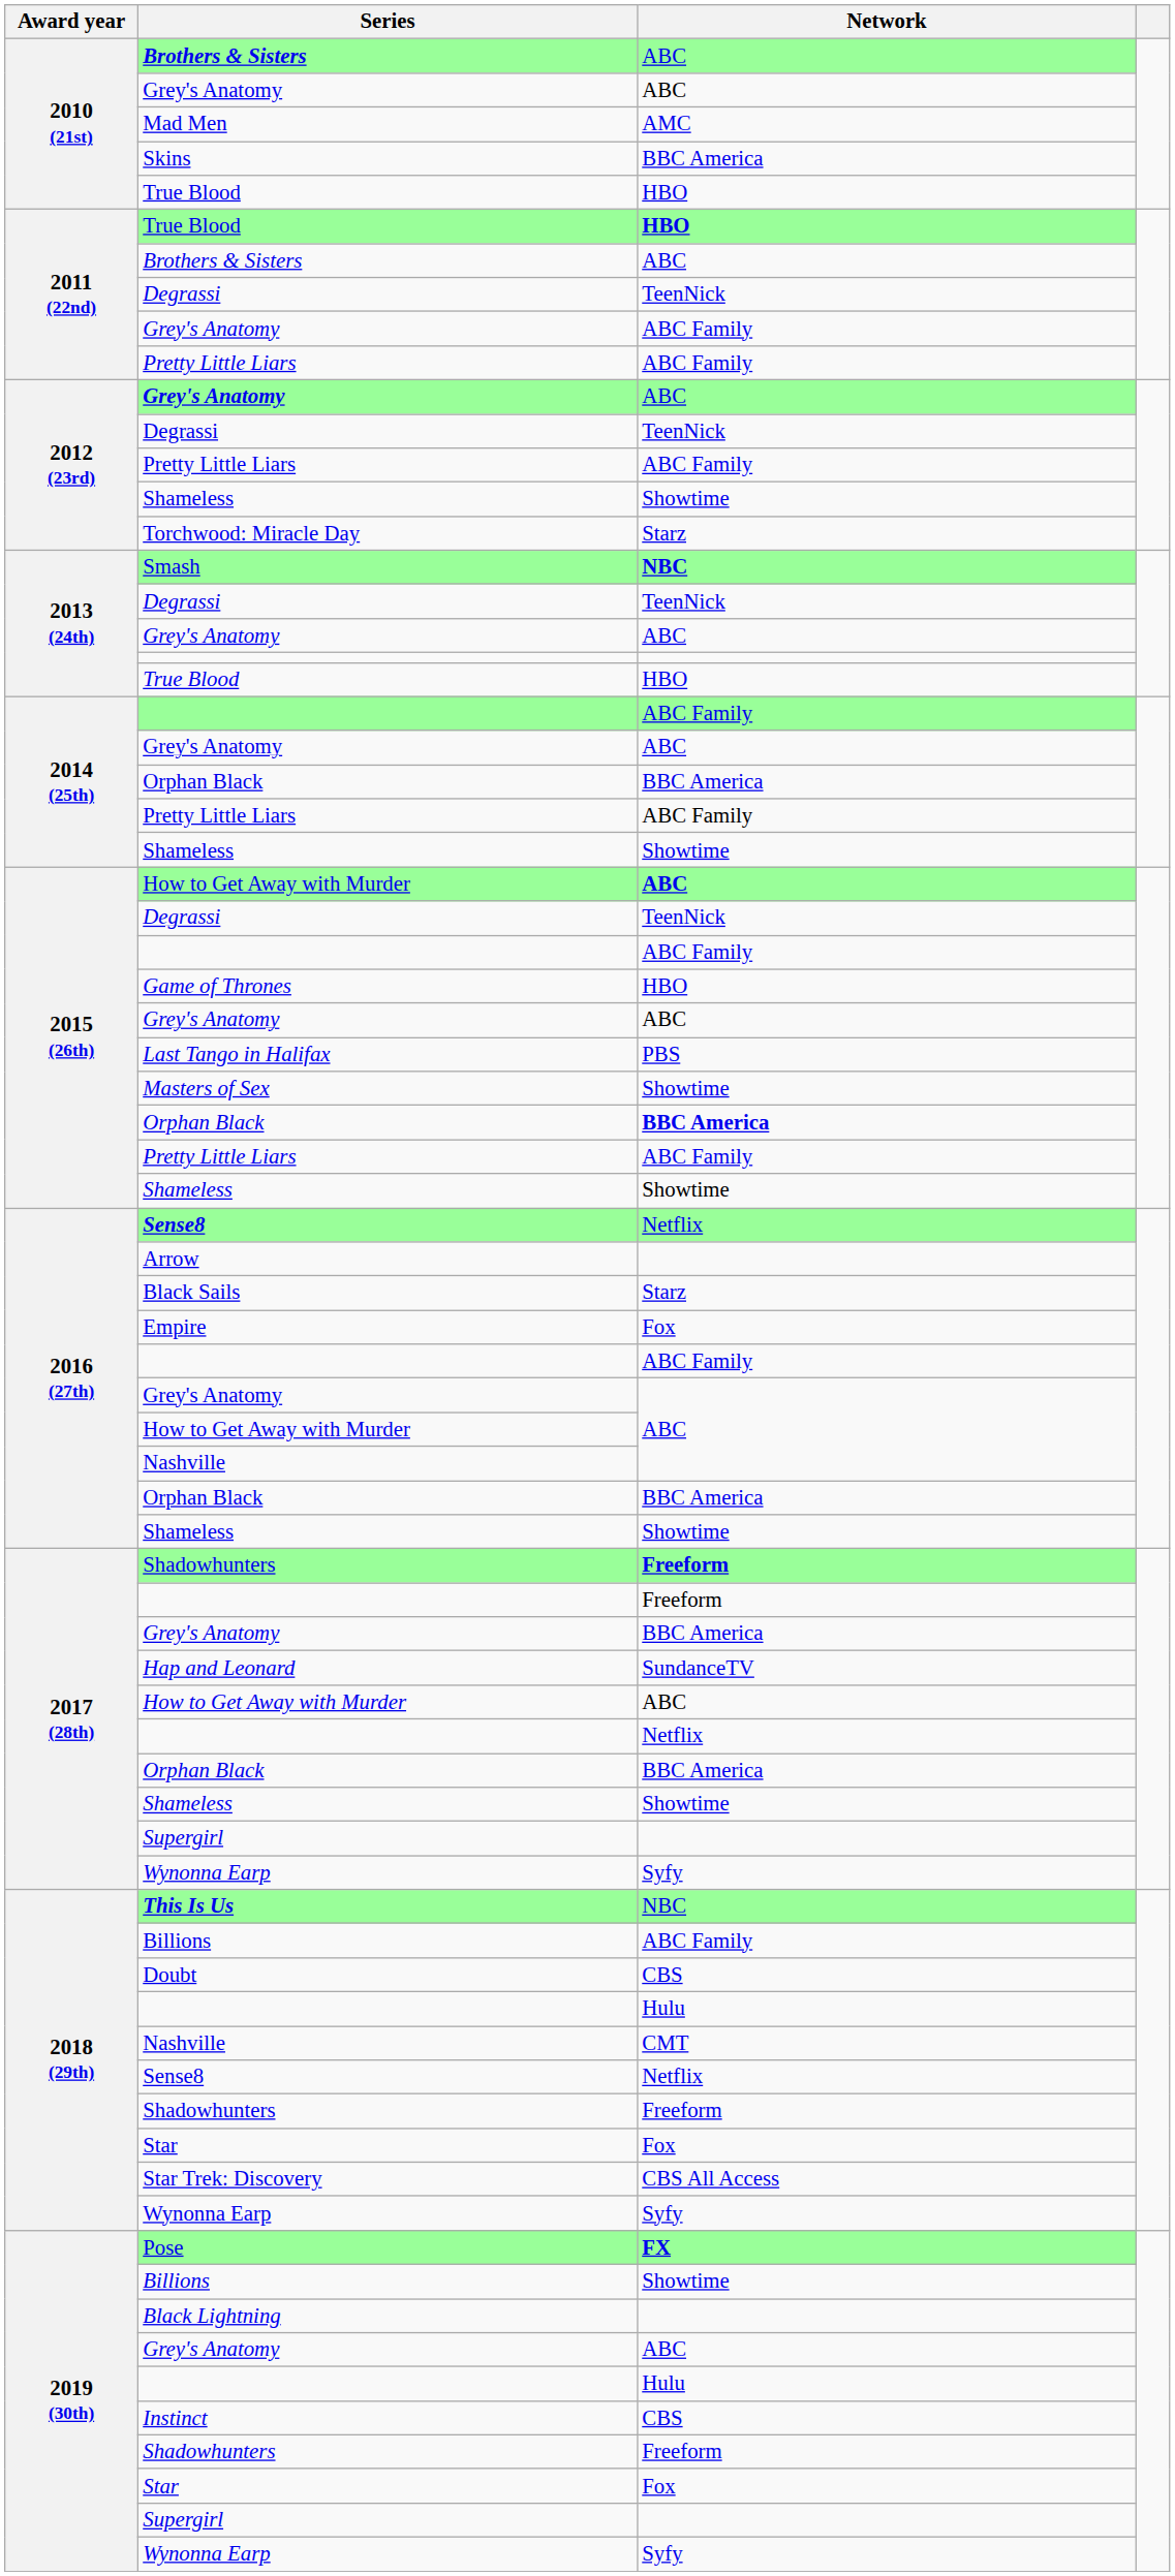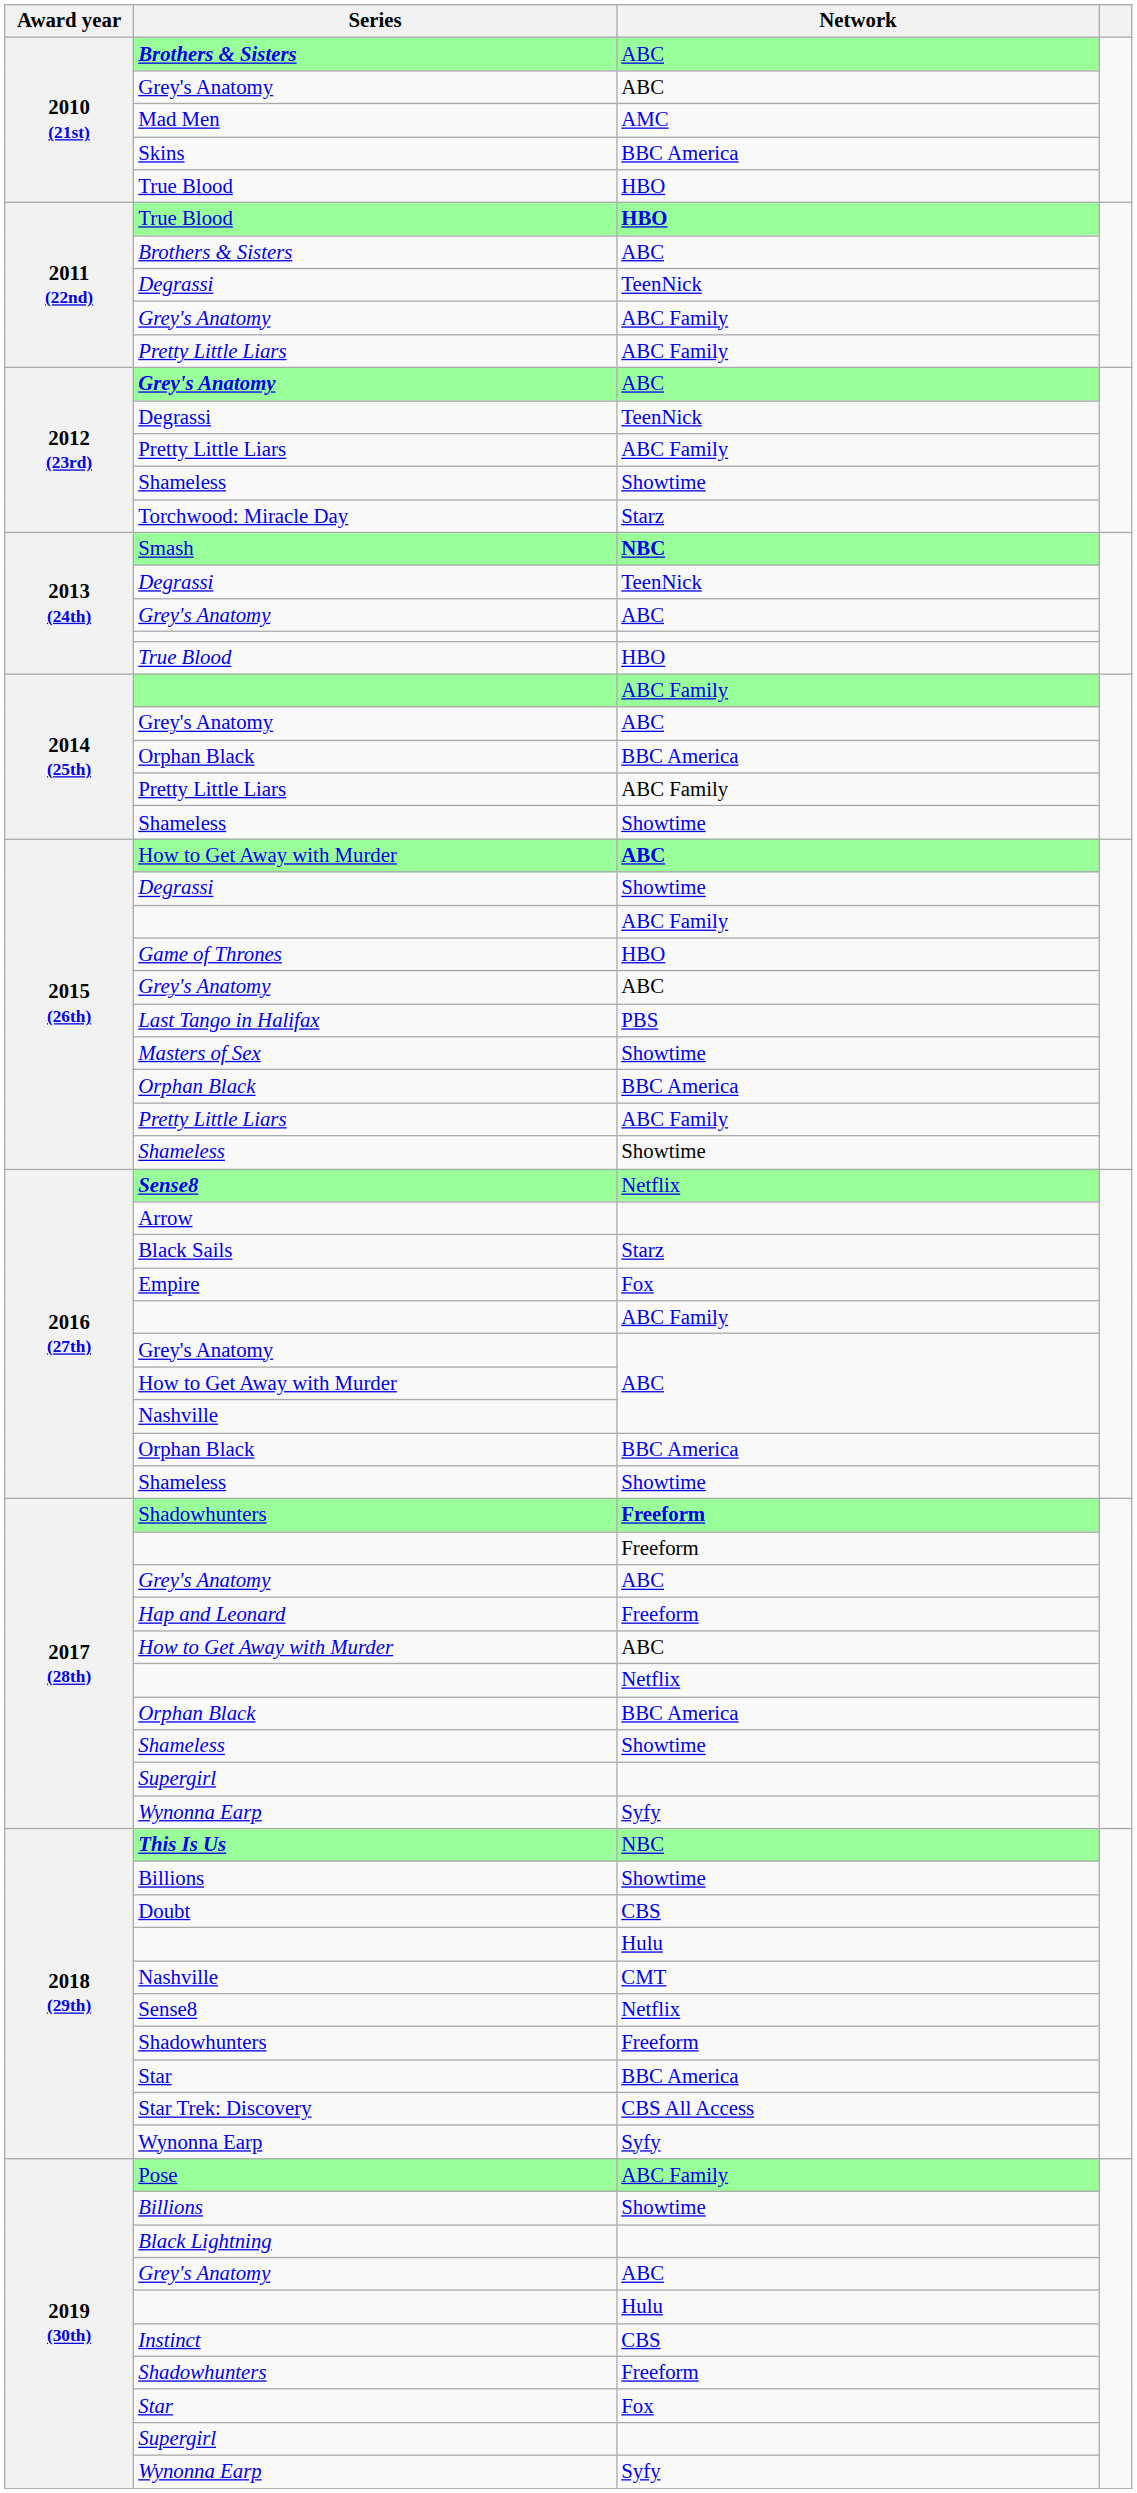2015 (26th) / Degrassi | Network: TeenNick -> Showtime
2015 (26th) / Orphan Black | Network: bold -> normal
2017 (28th) / Grey's Anatomy | Network: BBC America -> ABC
Hap and Leonard | Network: SundanceTV -> Freeform
2018 (29th) / Billions | Network: ABC Family -> Showtime
2018 (29th) / Star | Network: Fox -> BBC America
Pose | Network: FX -> ABC Family
